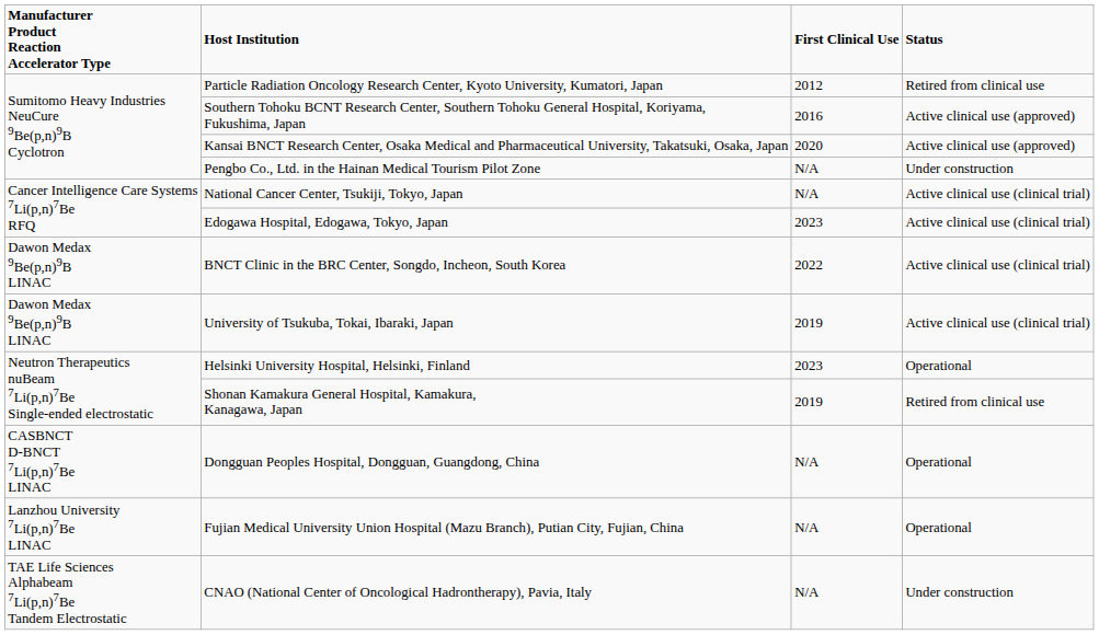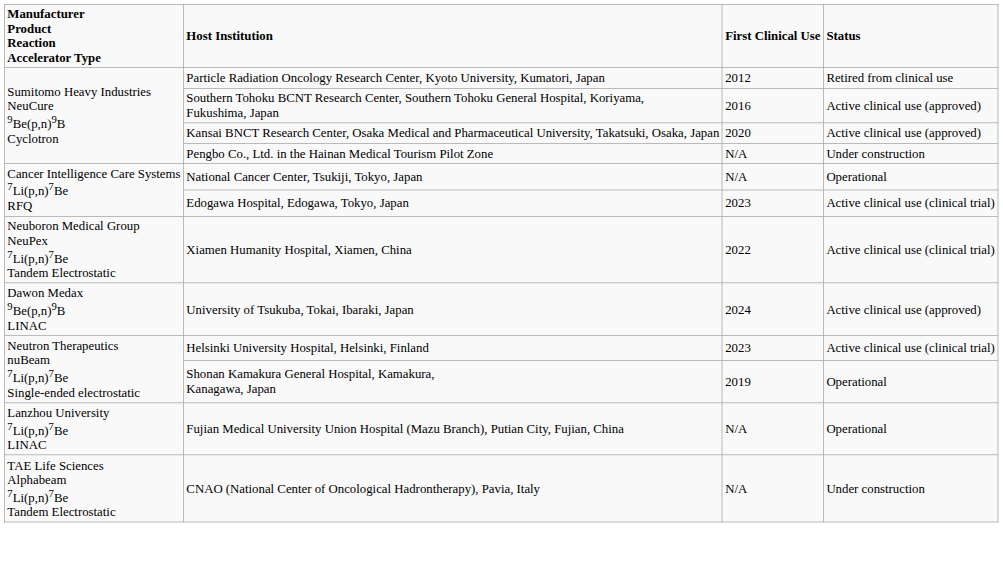National Cancer Center, Tsukiji, Tokyo, Japan | column 4: Active clinical use (clinical trial) -> Operational
+ row: Neuboron Medical Group NeuPex 7Li(p,n)7Be Tandem Electrostatic | Xiamen Humanity Hospital, Xiamen, China | 2022 | Active clinical use (clinical trial)
- row: Dawon Medax 9Be(p,n)9B LINAC | BNCT Clinic in the BRC Center, Songdo, Incheon, South Korea | 2022 | Active clinical use (clinical trial)
University of Tsukuba, Tokai, Ibaraki, Japan | column 3: 2019 -> 2024
University of Tsukuba, Tokai, Ibaraki, Japan | column 4: Active clinical use (clinical trial) -> Active clinical use (approved)
Helsinki University Hospital, Helsinki, Finland | column 4: Operational -> Active clinical use (clinical trial)
Shonan Kamakura General Hospital, Kamakura, Kanagawa, Japan | column 4: Retired from clinical use -> Operational
- row: CASBNCT D-BNCT 7Li(p,n)7Be LINAC | Dongguan Peoples Hospital, Dongguan, Guangdong, China | N/A | Operational
